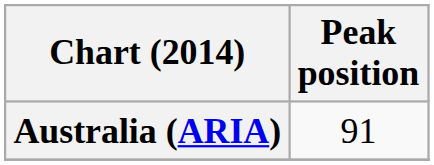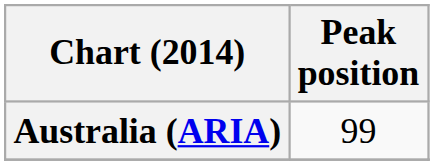Australia (ARIA) | Peak position: 91 -> 99
